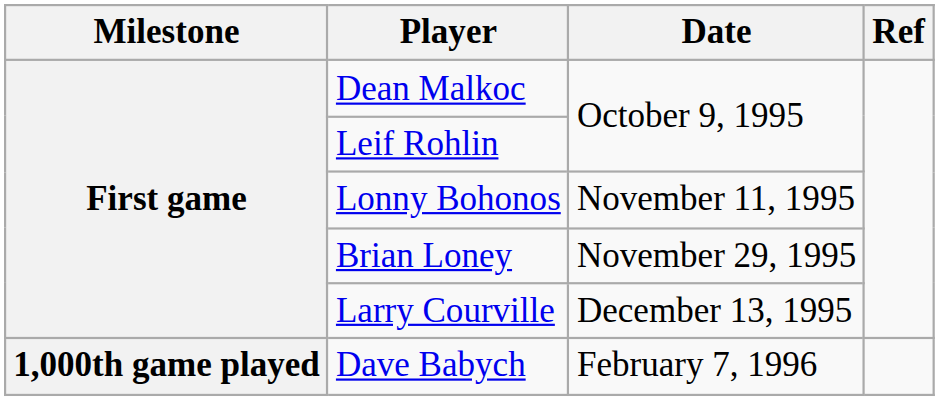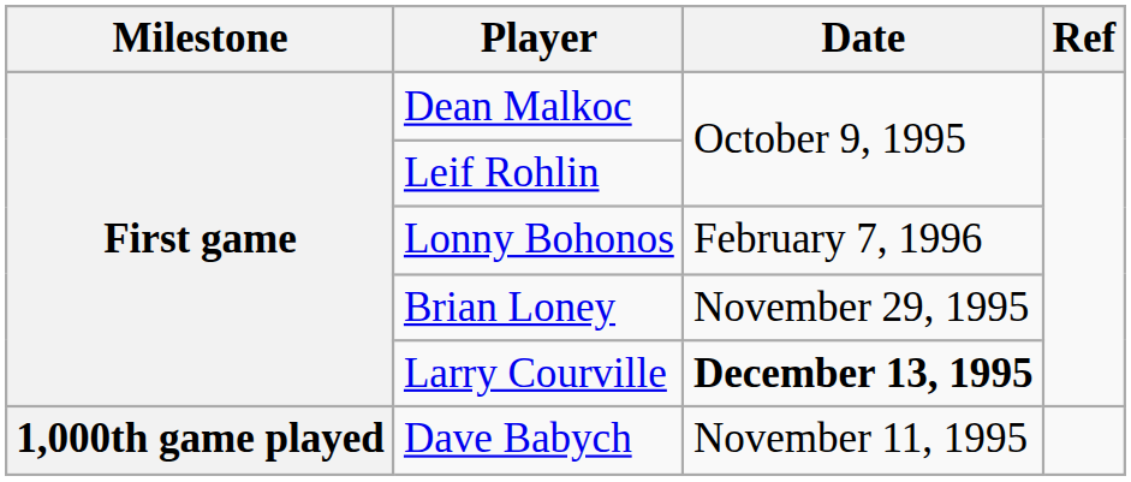Lonny Bohonos | Date: November 11, 1995 -> February 7, 1996
Larry Courville | Date: normal -> bold
Dave Babych | Date: February 7, 1996 -> November 11, 1995
